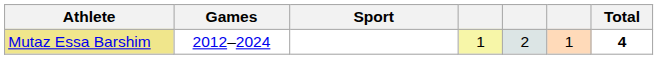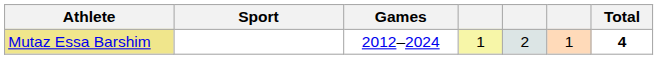columns swapped: Sport <-> Games
